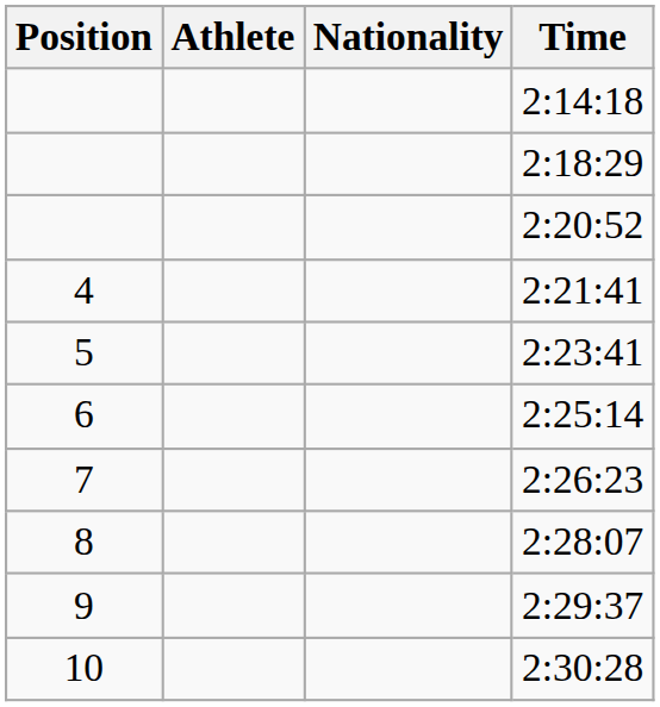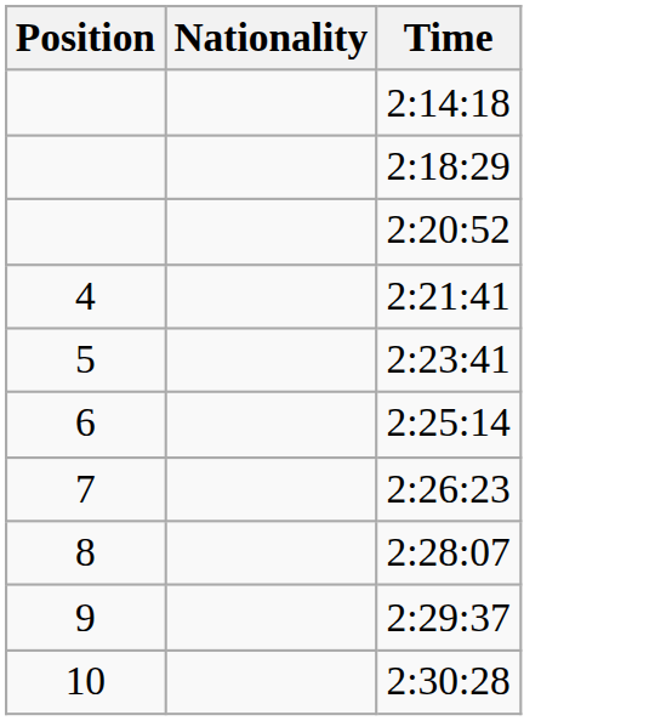- column: Athlete
